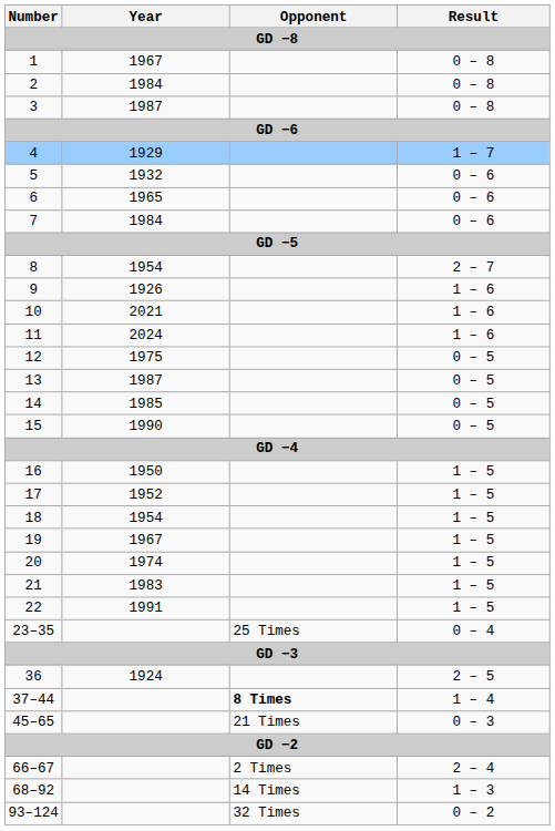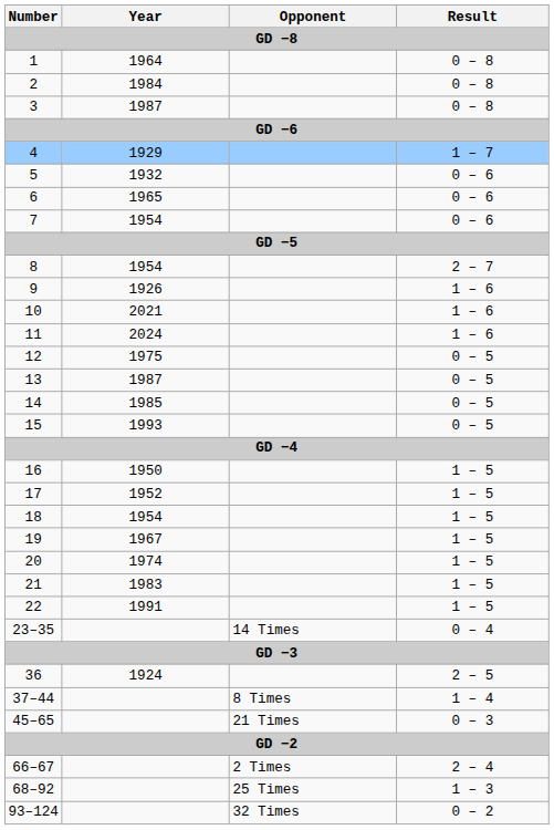1 | Year: 1967 -> 1964
7 | Year: 1984 -> 1954
15 | Year: 1990 -> 1993
23–35 | Opponent: 25 Times -> 14 Times
37–44 | Opponent: bold -> normal
68–92 | Opponent: 14 Times -> 25 Times
